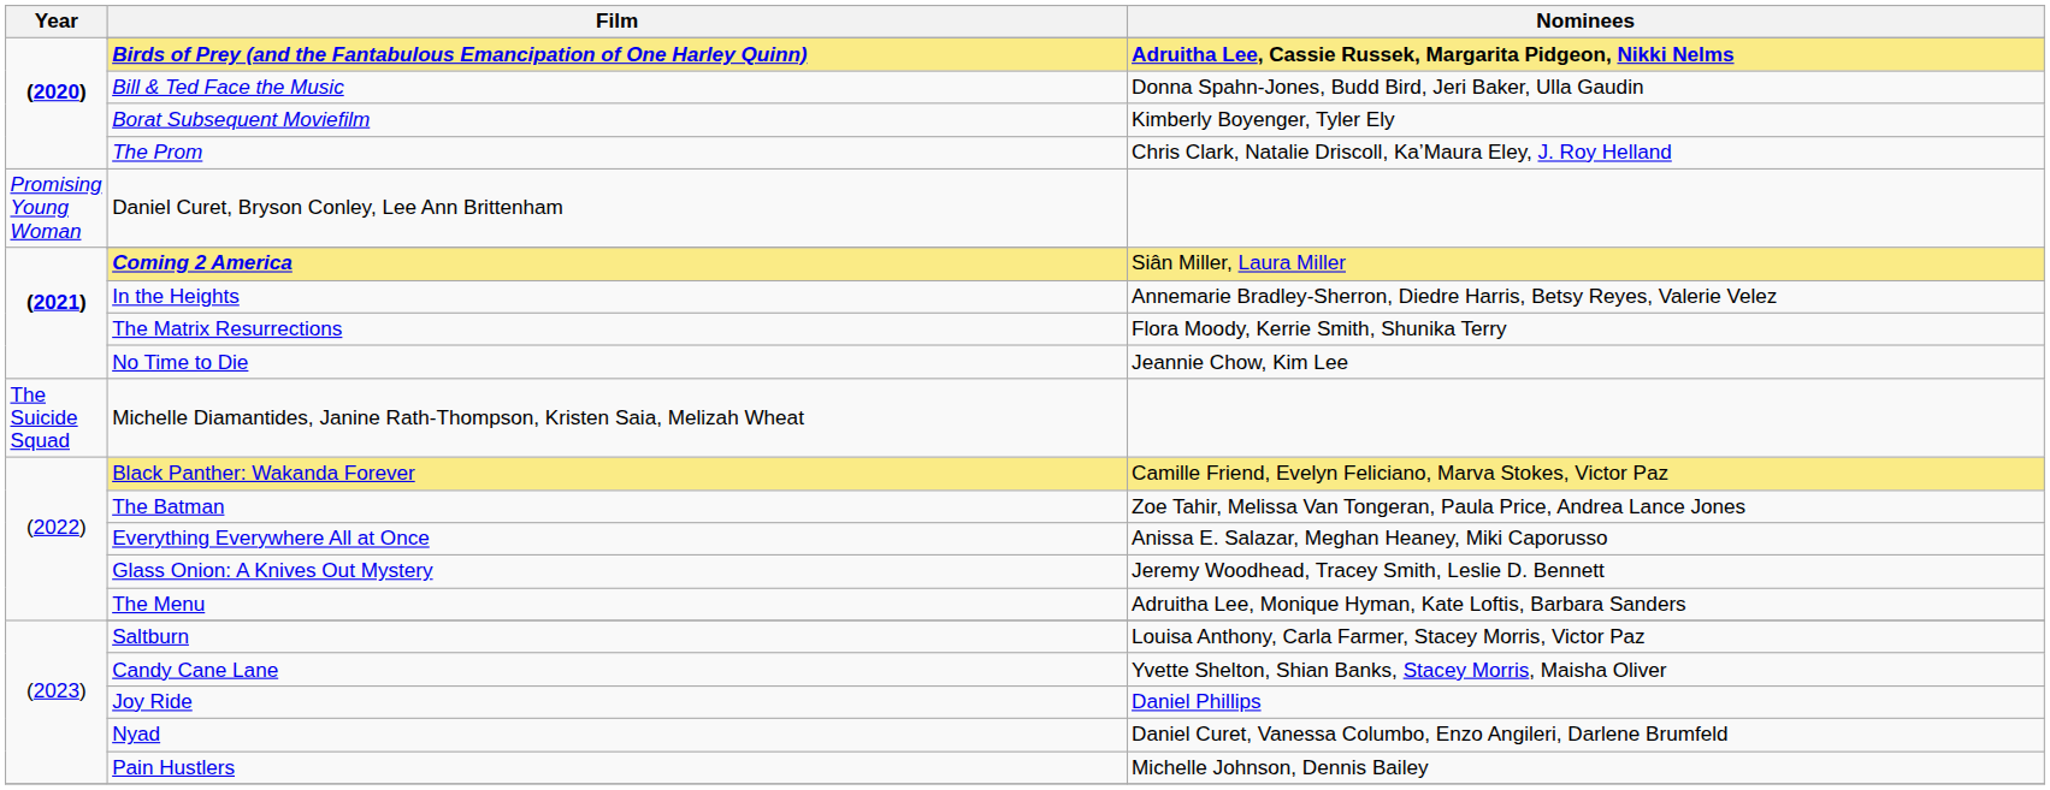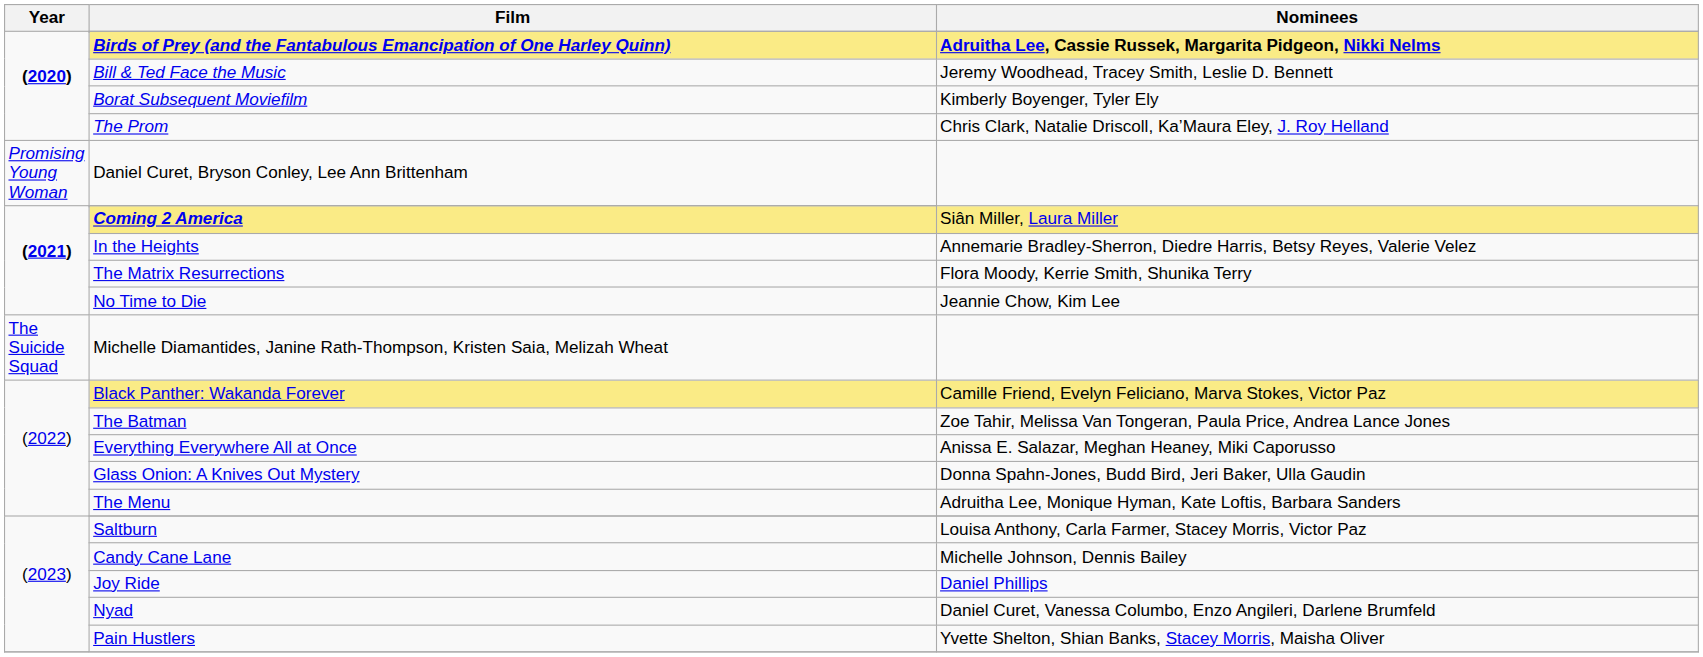Bill & Ted Face the Music | Nominees: Donna Spahn-Jones, Budd Bird, Jeri Baker, Ulla Gaudin -> Jeremy Woodhead, Tracey Smith, Leslie D. Bennett
Glass Onion: A Knives Out Mystery | Nominees: Jeremy Woodhead, Tracey Smith, Leslie D. Bennett -> Donna Spahn-Jones, Budd Bird, Jeri Baker, Ulla Gaudin
Candy Cane Lane | Nominees: Yvette Shelton, Shian Banks, Stacey Morris, Maisha Oliver -> Michelle Johnson, Dennis Bailey
Pain Hustlers | Nominees: Michelle Johnson, Dennis Bailey -> Yvette Shelton, Shian Banks, Stacey Morris, Maisha Oliver
